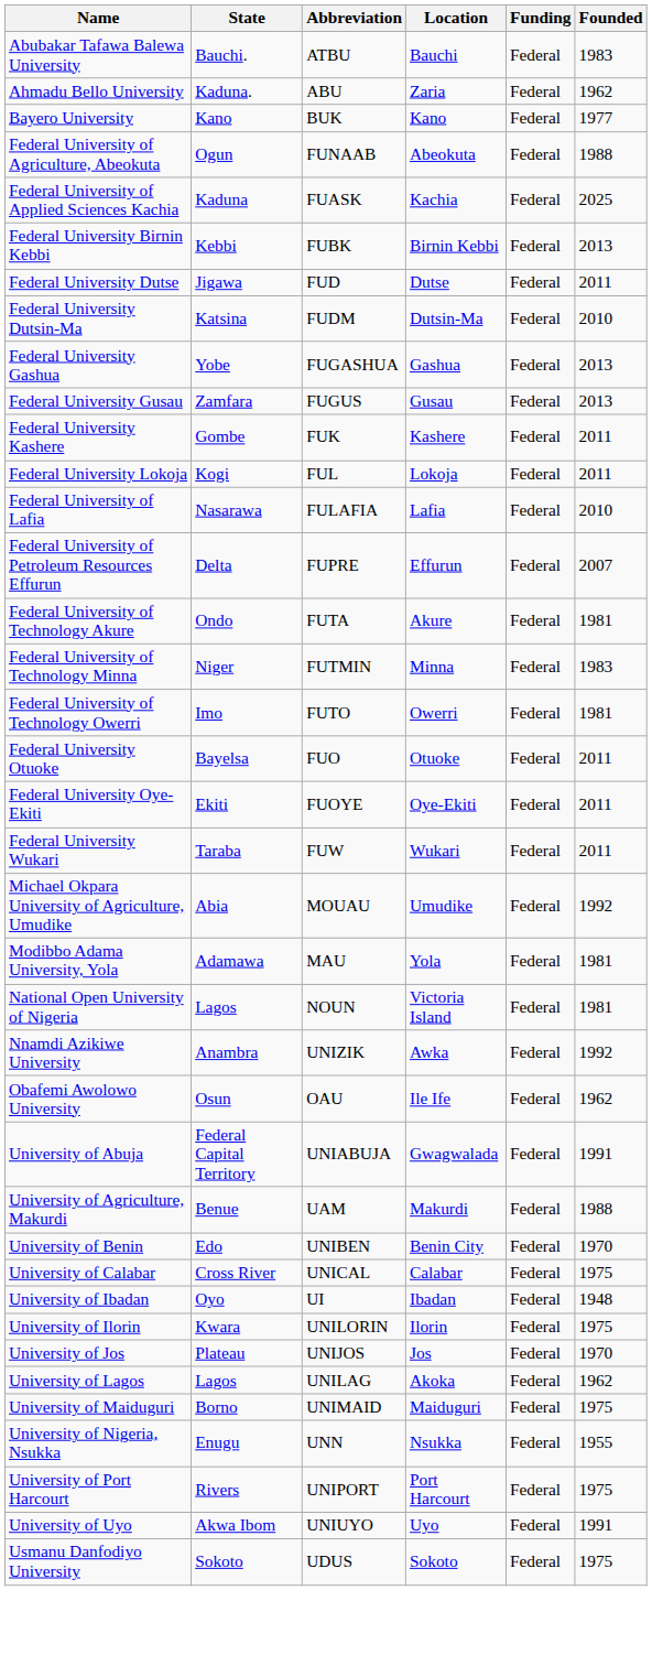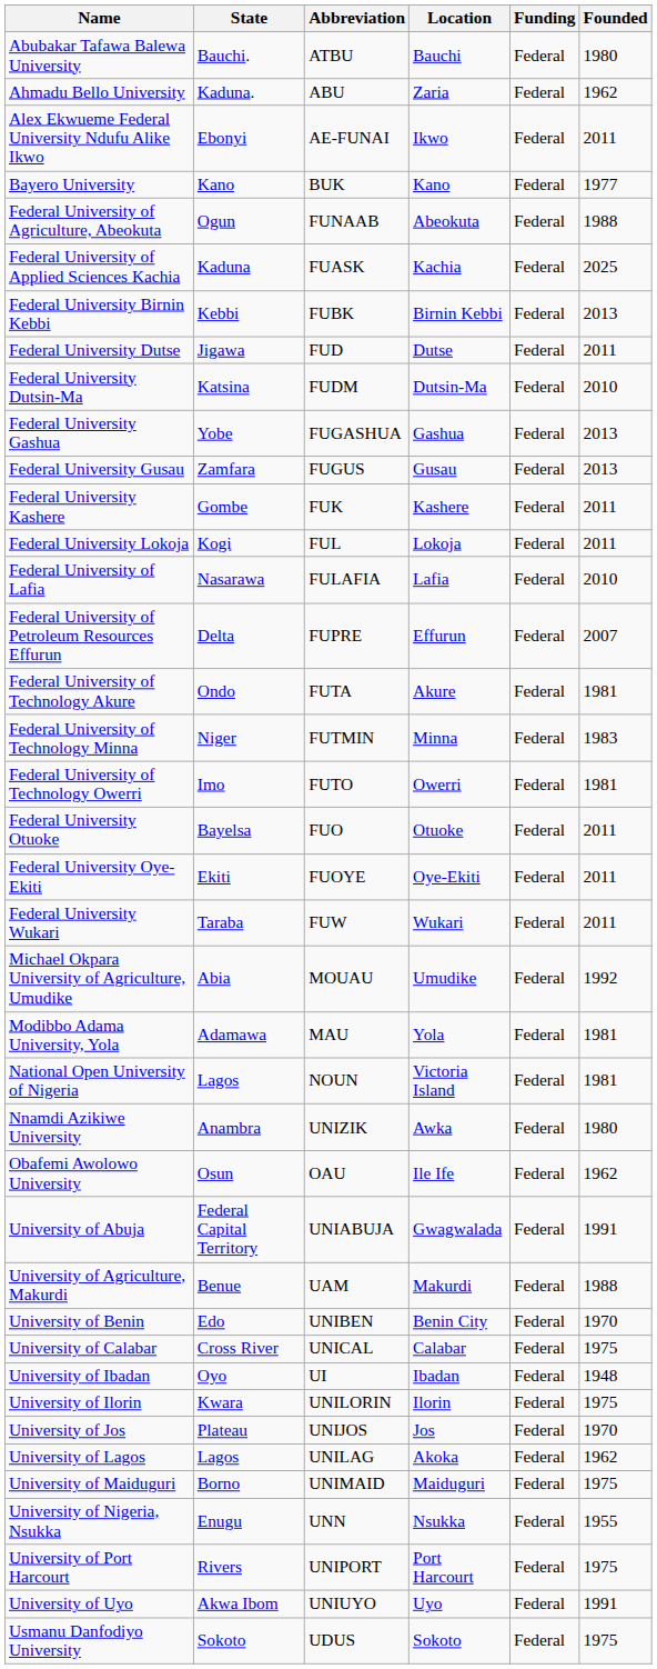Abubakar Tafawa Balewa University | Founded: 1983 -> 1980
+ row: Alex Ekwueme Federal University Ndufu Alike Ikwo | Ebonyi | AE-FUNAI | Ikwo | Federal | 2011
Nnamdi Azikiwe University | Founded: 1992 -> 1980
